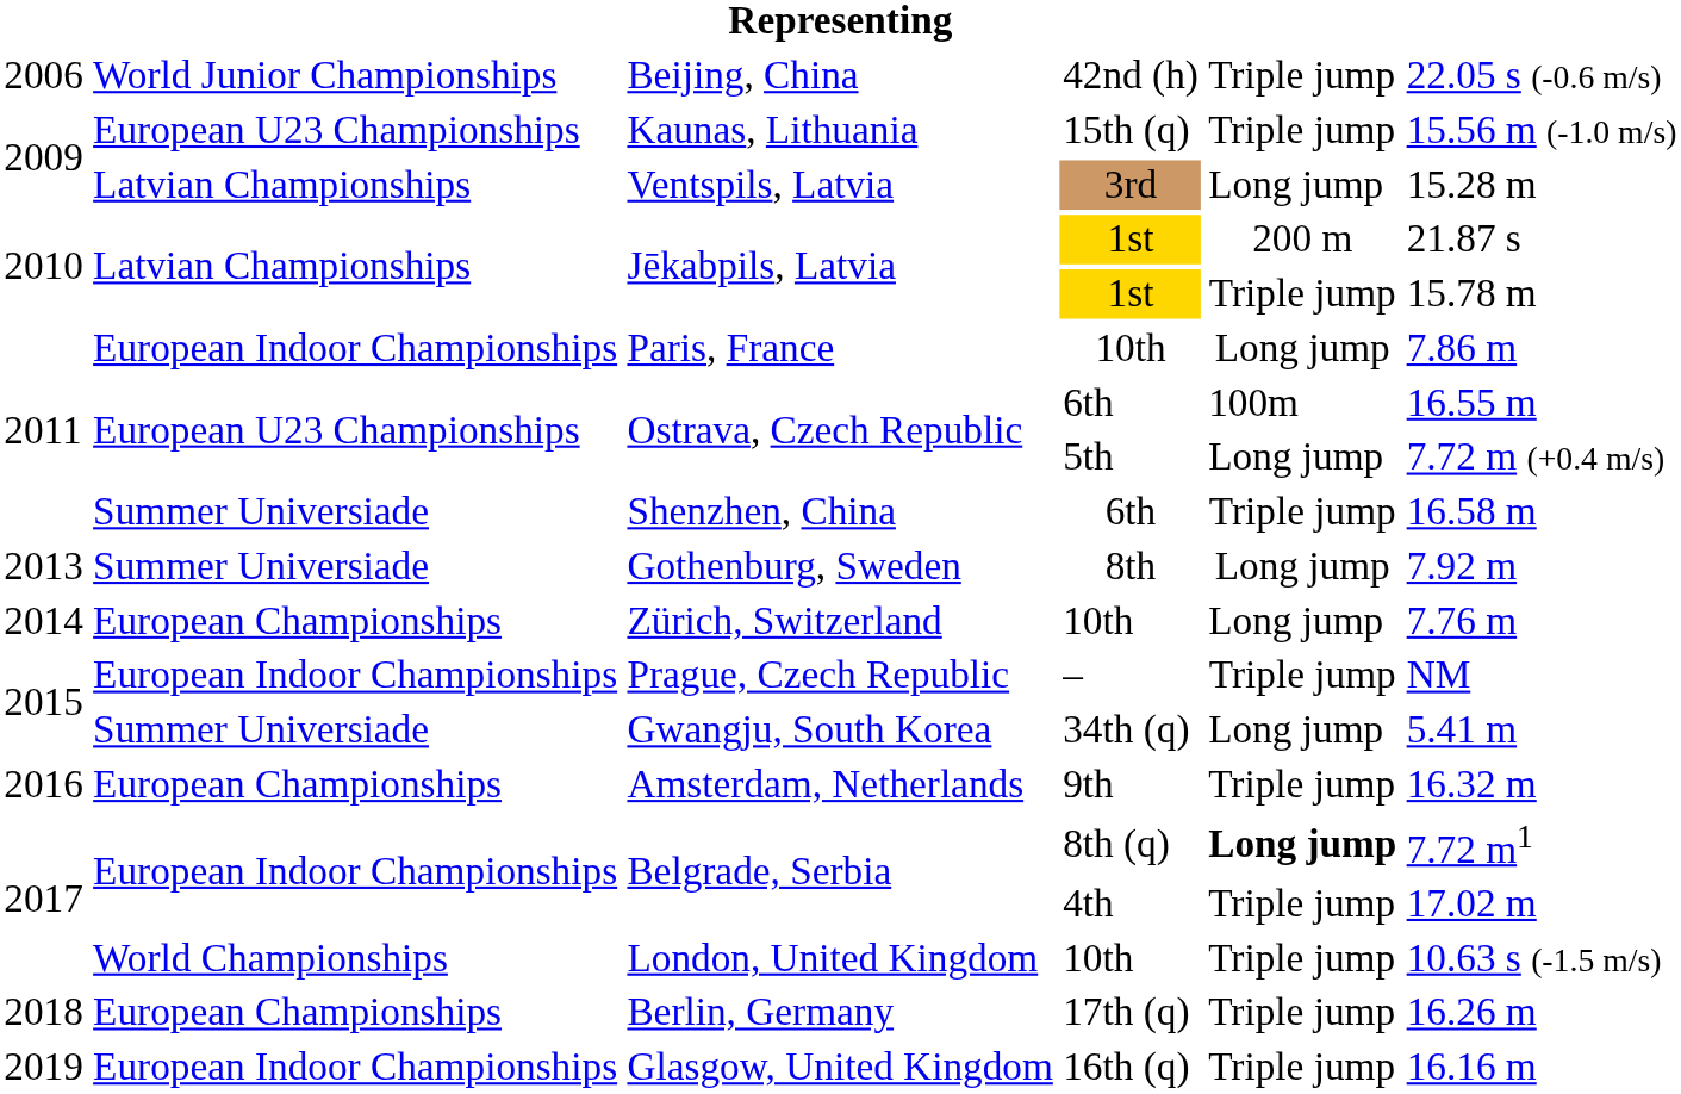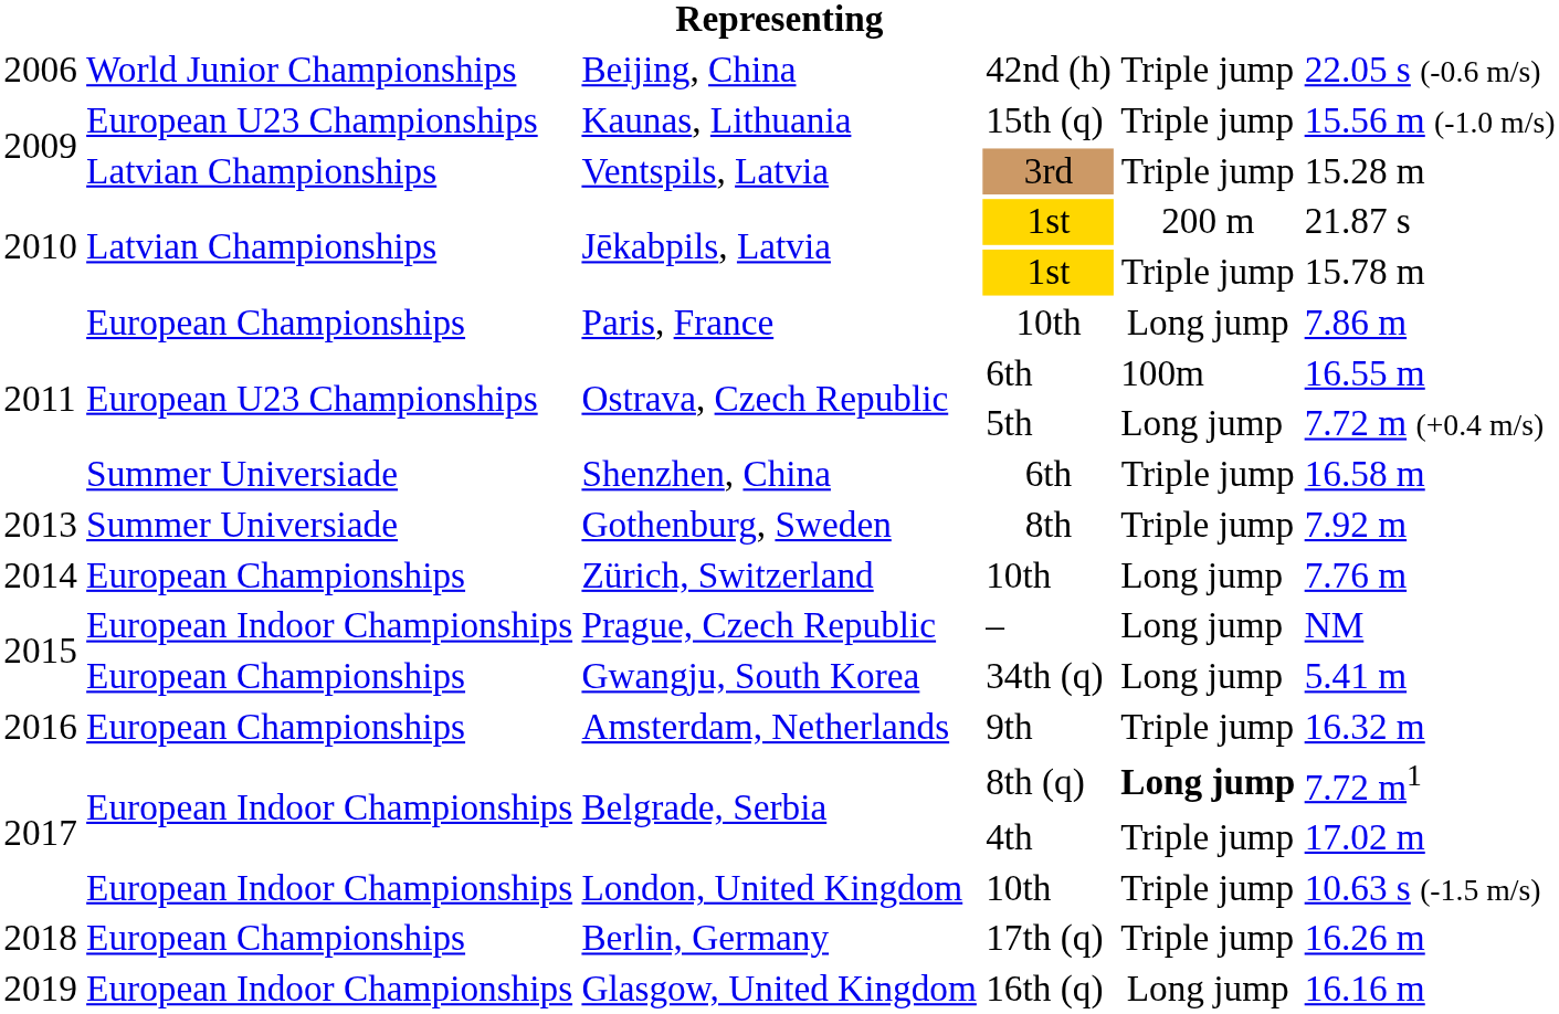Ventspils, Latvia | column 5: Long jump -> Triple jump
Paris, France | column 2: European Indoor Championships -> European Championships
Gothenburg, Sweden | column 5: Long jump -> Triple jump
Prague, Czech Republic | column 5: Triple jump -> Long jump
Gwangju, South Korea | column 2: Summer Universiade -> European Championships
London, United Kingdom | column 2: World Championships -> European Indoor Championships
Glasgow, United Kingdom | column 5: Triple jump -> Long jump
